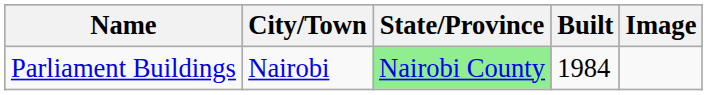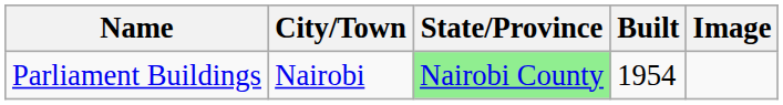Parliament Buildings | Built: 1984 -> 1954
